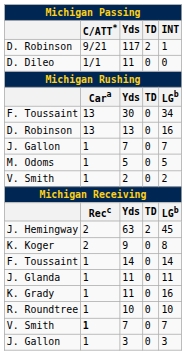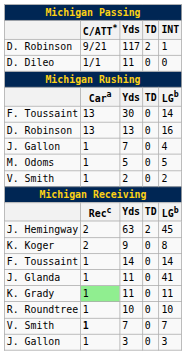30 | INT: 34 -> 14
J. Gallon / 7 | INT: 7 -> 4
J. Glanda / 11 | INT: 11 -> 41
K. Grady / 11 | C/ATT*: no background -> lightgreen background
K. Grady / 11 | INT: 16 -> 11
